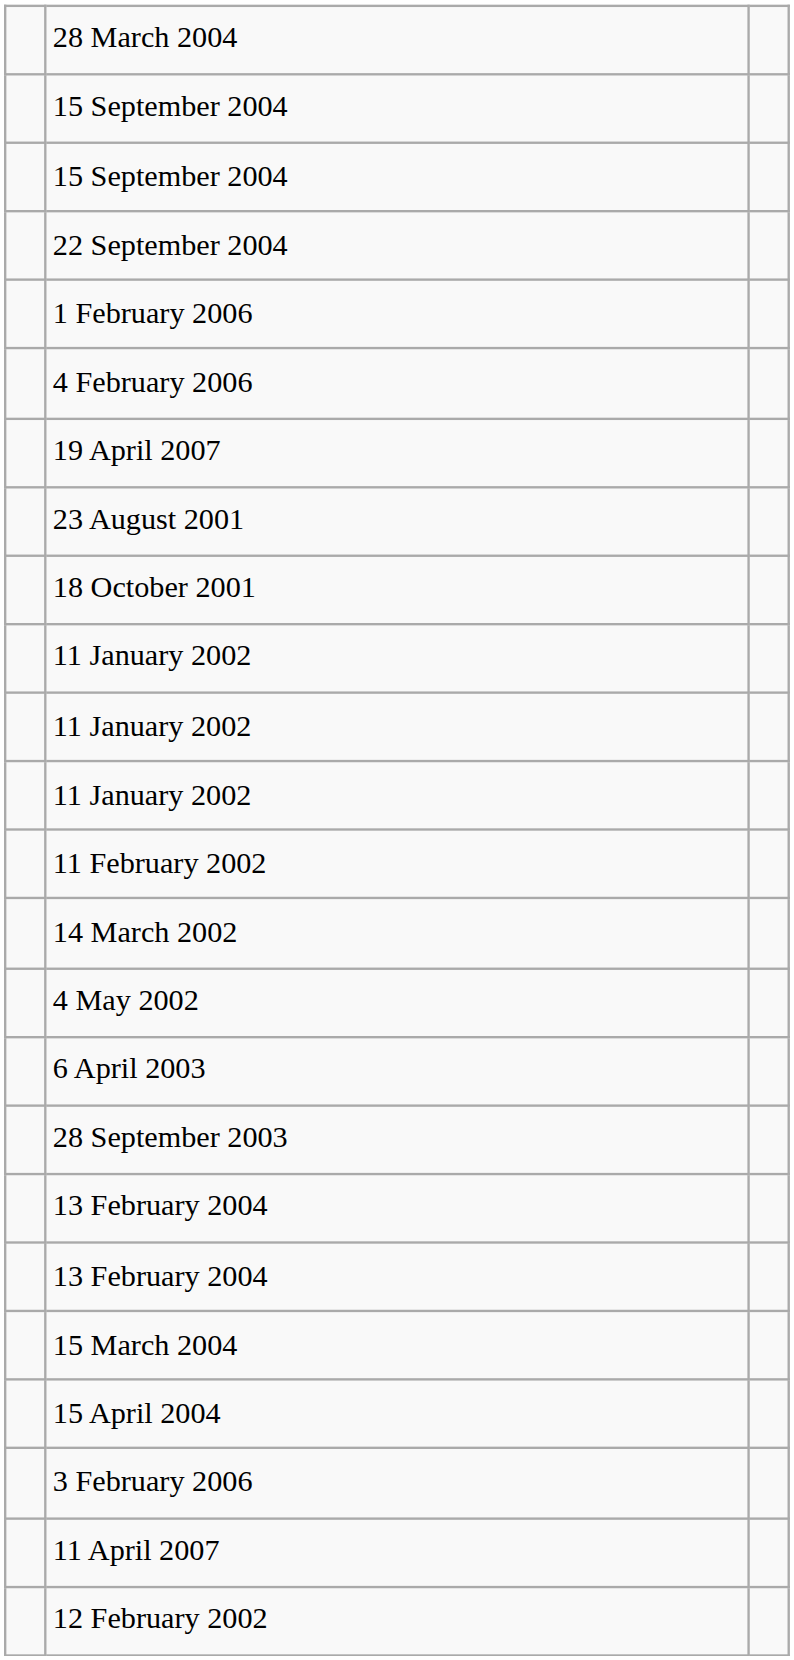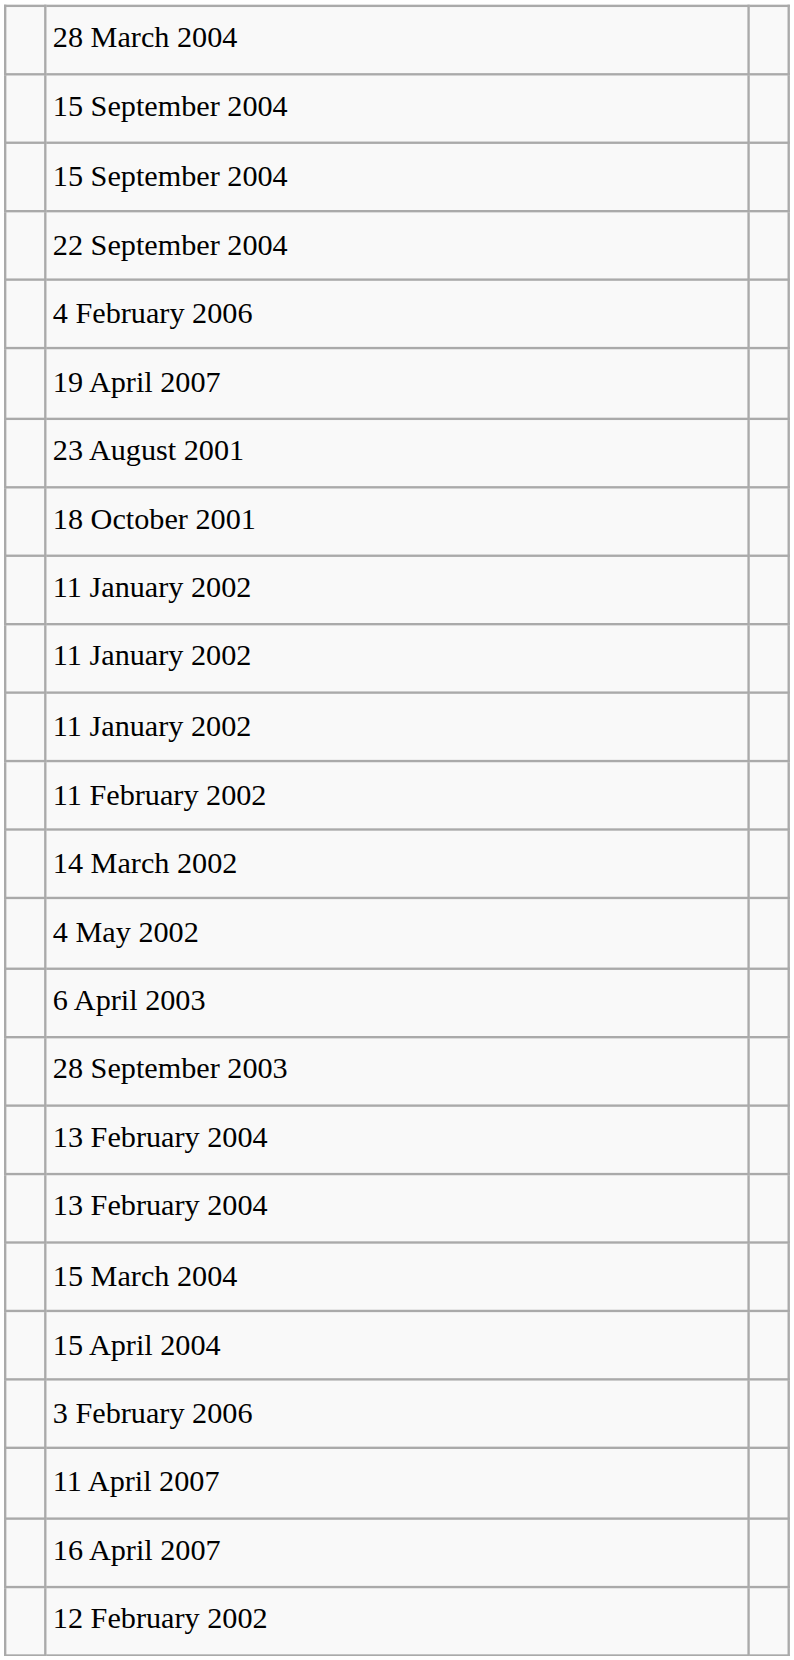- row: 1 February 2006
+ row: 16 April 2007
